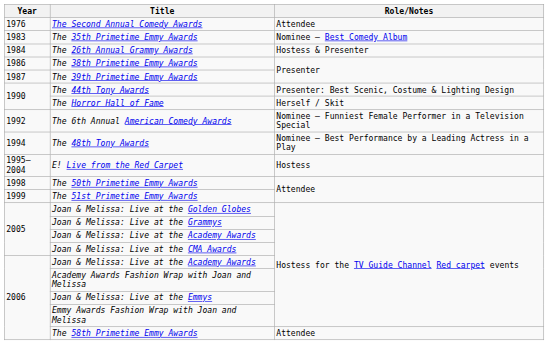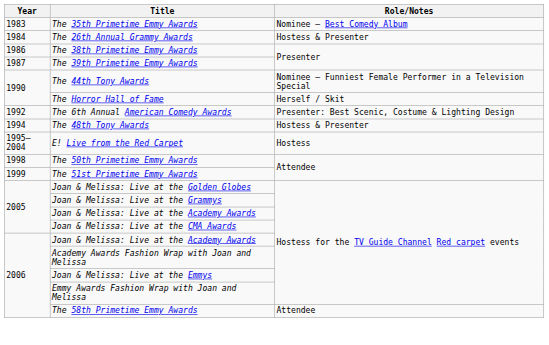- row: 1976 | The Second Annual Comedy Awards | Attendee
The 44th Tony Awards | Role/Notes: Presenter: Best Scenic, Costume & Lighting Design -> Nominee – Funniest Female Performer in a Television Special
The 6th Annual American Comedy Awards | Role/Notes: Nominee – Funniest Female Performer in a Television Special -> Presenter: Best Scenic, Costume & Lighting Design
The 48th Tony Awards | Role/Notes: Nominee – Best Performance by a Leading Actress in a Play -> Hostess & Presenter
